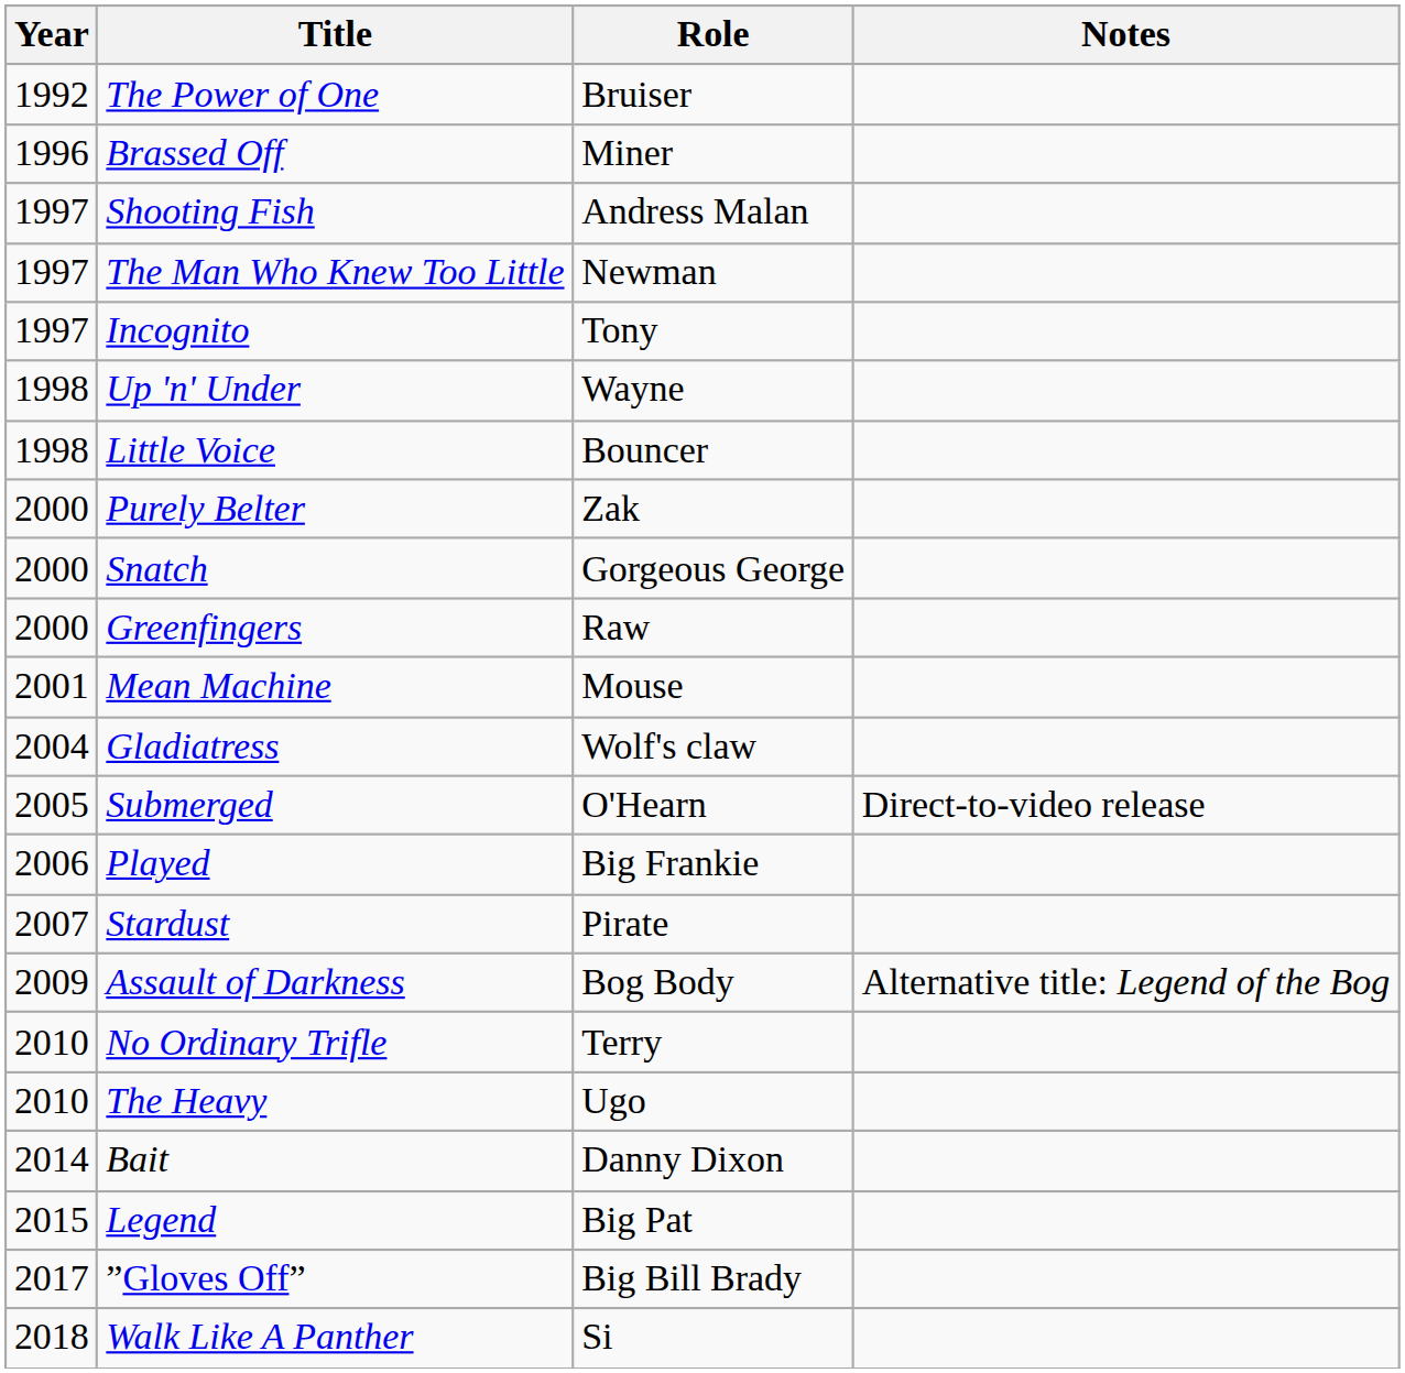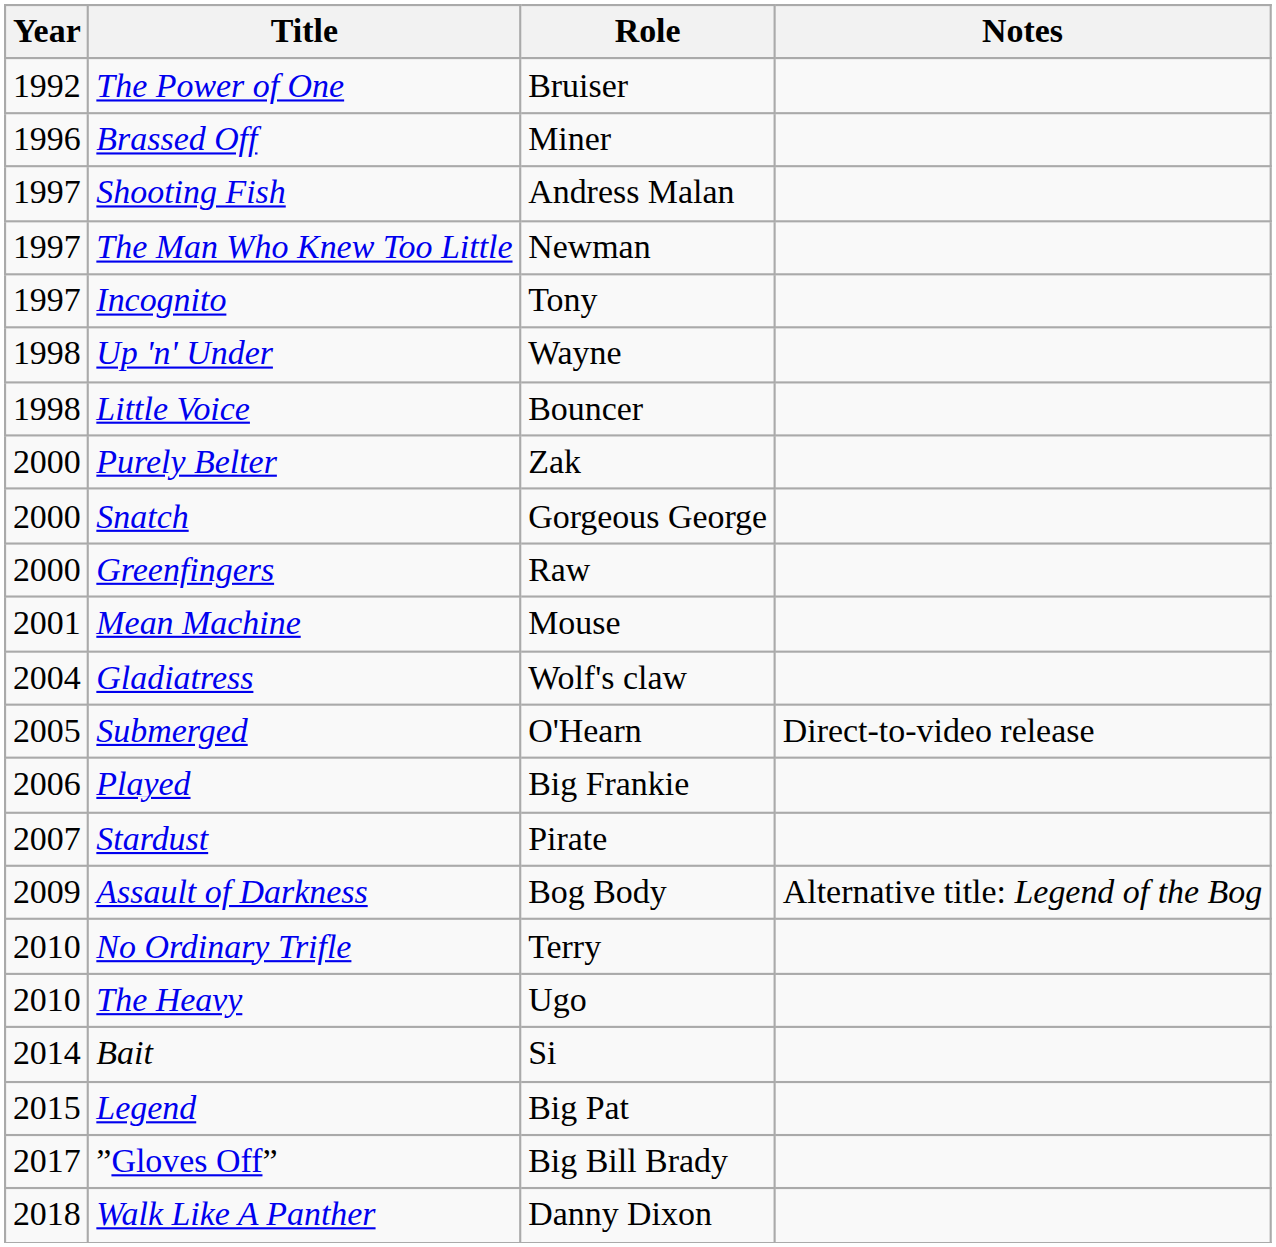Bait | Role: Danny Dixon -> Si
Walk Like A Panther | Role: Si -> Danny Dixon
